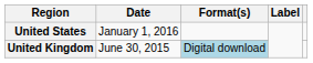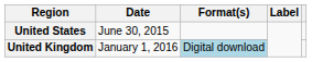United States | Date: January 1, 2016 -> June 30, 2015
United Kingdom | Date: June 30, 2015 -> January 1, 2016
